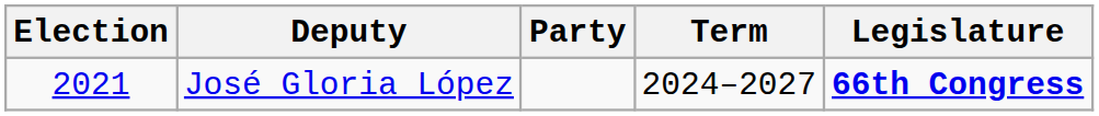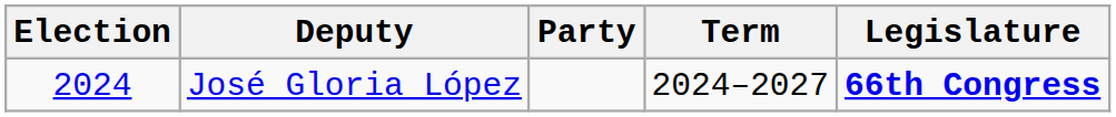José Gloria López | Election: 2021 -> 2024
